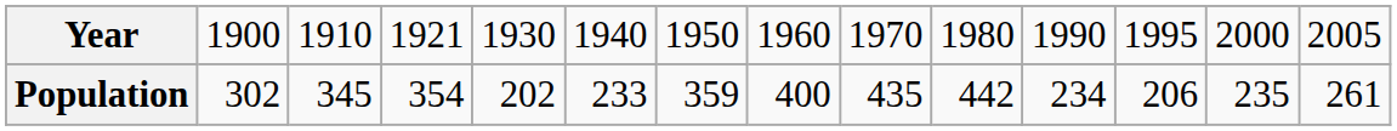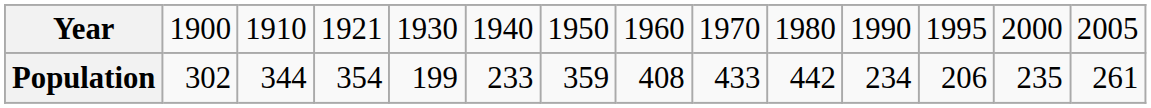Population | column 3: 345 -> 344
Population | column 5: 202 -> 199
Population | column 8: 400 -> 408
Population | column 9: 435 -> 433
